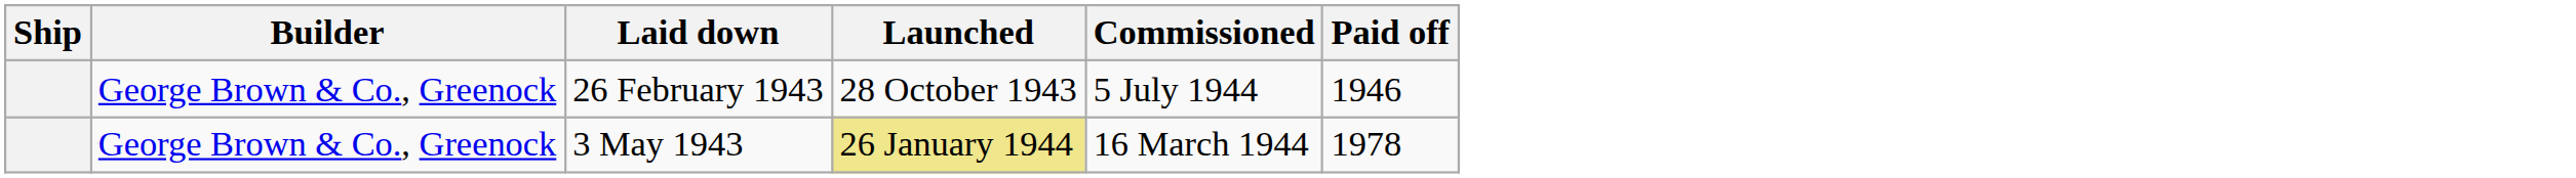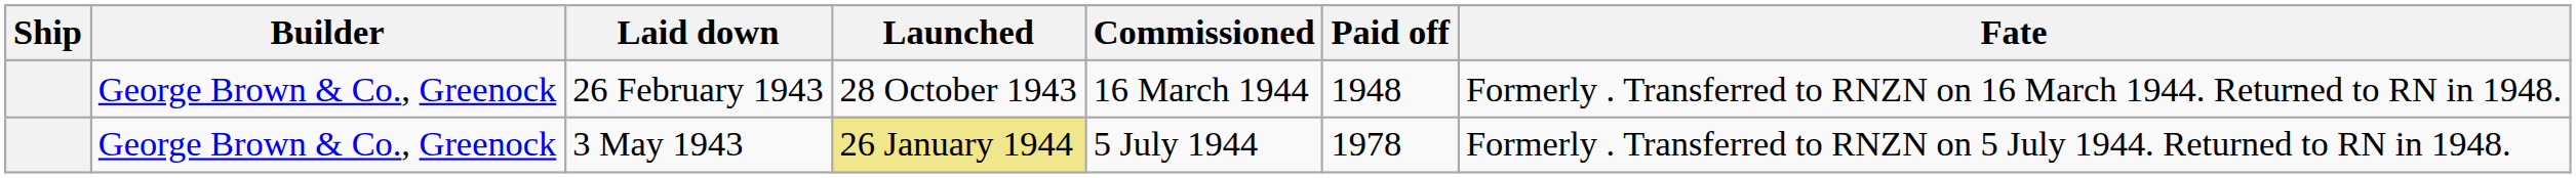+ column: Fate | Formerly . Transferred to RNZN on 16 March 1944. Returned to RN in 1948. | Formerly . Transferred to RNZN on 5 July 1944. Returned to RN in 1948.
26 February 1943 | Commissioned: 5 July 1944 -> 16 March 1944
26 February 1943 | Paid off: 1946 -> 1948
3 May 1943 | Commissioned: 16 March 1944 -> 5 July 1944
